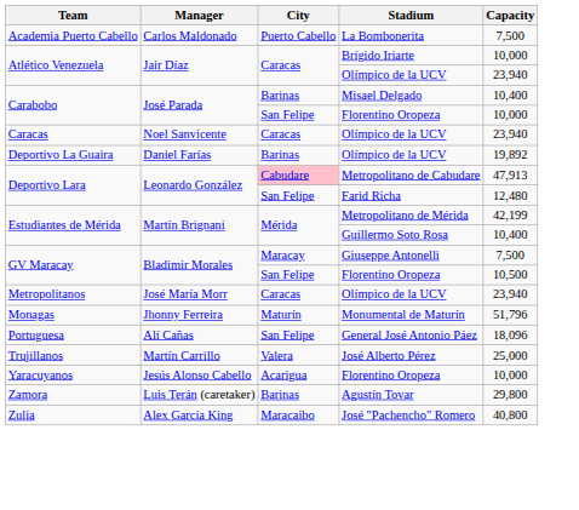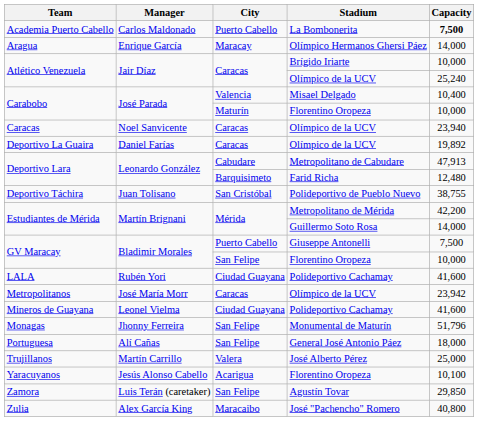Academia Puerto Cabello | Capacity: normal -> bold
+ row: Aragua | Enrique García | Maracay | Olímpico Hermanos Ghersi Páez | 14,000
Atlético Venezuela / Olímpico de la UCV | Capacity: 23,940 -> 25,240
Carabobo / Misael Delgado | City: Barinas -> Valencia
Carabobo / Florentino Oropeza | City: San Felipe -> Maturín
Deportivo La Guaira | City: Barinas -> Caracas
Deportivo Lara / Metropolitano de Cabudare | City: pink background -> no background
Deportivo Lara / Farid Richa | City: San Felipe -> Barquisimeto
+ row: Deportivo Táchira | Juan Tolisano | San Cristóbal | Polideportivo de Pueblo Nuevo | 38,755
Estudiantes de Mérida / Metropolitano de Mérida | Capacity: 42,199 -> 42,200
Estudiantes de Mérida / Guillermo Soto Rosa | Capacity: 10,400 -> 14,000
GV Maracay / Giuseppe Antonelli | City: Maracay -> Puerto Cabello
GV Maracay / Florentino Oropeza | Capacity: 10,500 -> 10,000
+ row: LALA | Rubén Yori | Ciudad Guayana | Polideportivo Cachamay | 41,600
Metropolitanos | Capacity: 23,940 -> 23,942
+ row: Mineros de Guayana | Leonel Vielma | Ciudad Guayana | Polideportivo Cachamay | 41,600
Monagas | City: Maturín -> San Felipe
Portuguesa | Capacity: 18,096 -> 18,000
Yaracuyanos | Capacity: 10,000 -> 10,100
Zamora | City: Barinas -> San Felipe
Zamora | Capacity: 29,800 -> 29,850
